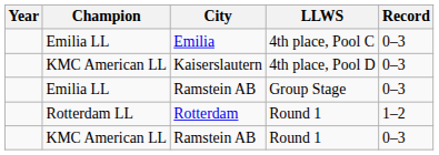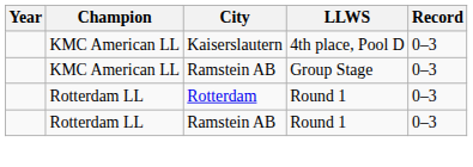- row: Emilia LL | Emilia | 4th place, Pool C | 0–3
Ramstein AB / Group Stage | Champion: Emilia LL -> KMC American LL
Rotterdam | Record: 1–2 -> 0–3
Ramstein AB / Round 1 | Champion: KMC American LL -> Rotterdam LL
